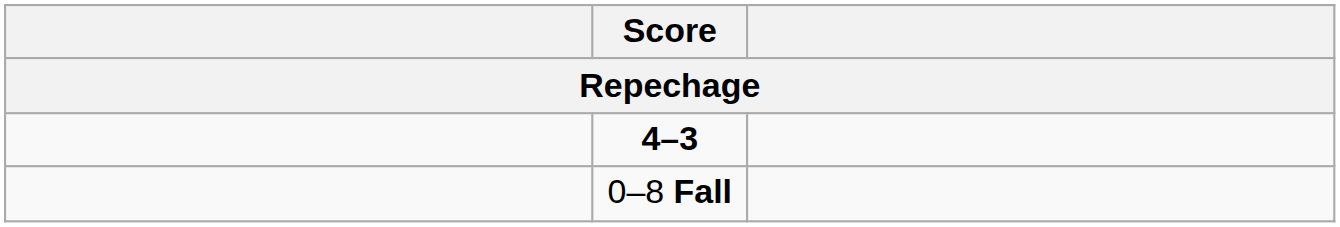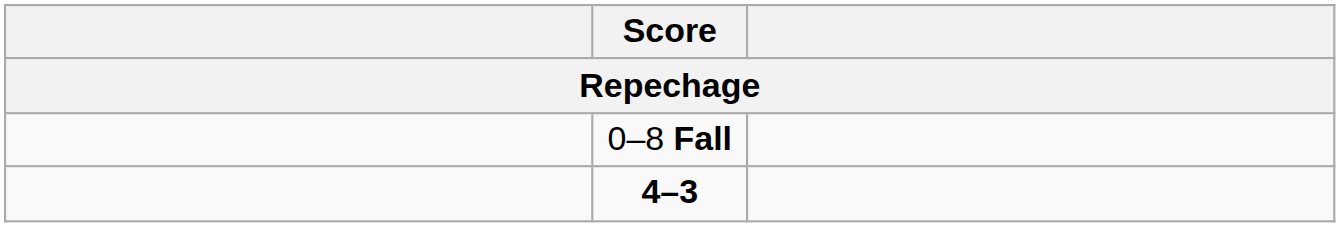rows swapped: 4–3 <-> 0–8 Fall
